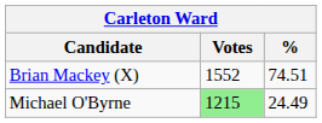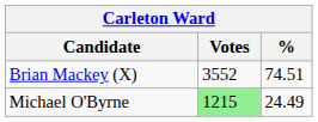Brian Mackey (X) | Votes: 1552 -> 3552
